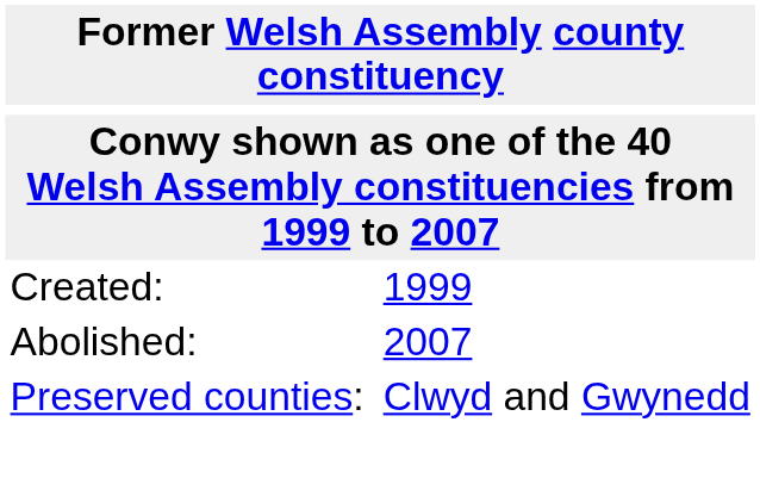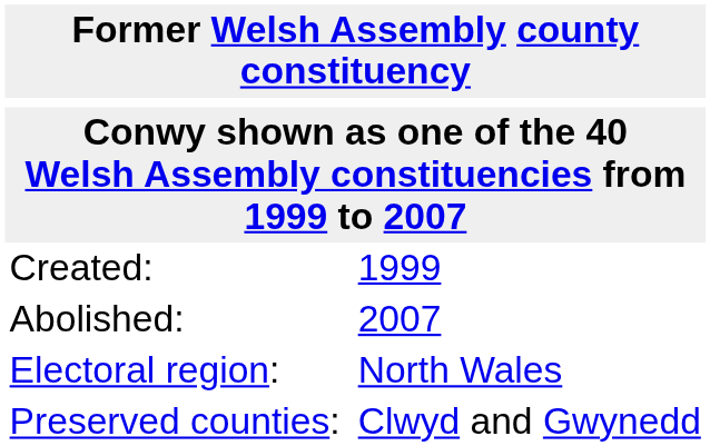+ row: Electoral region: | North Wales
